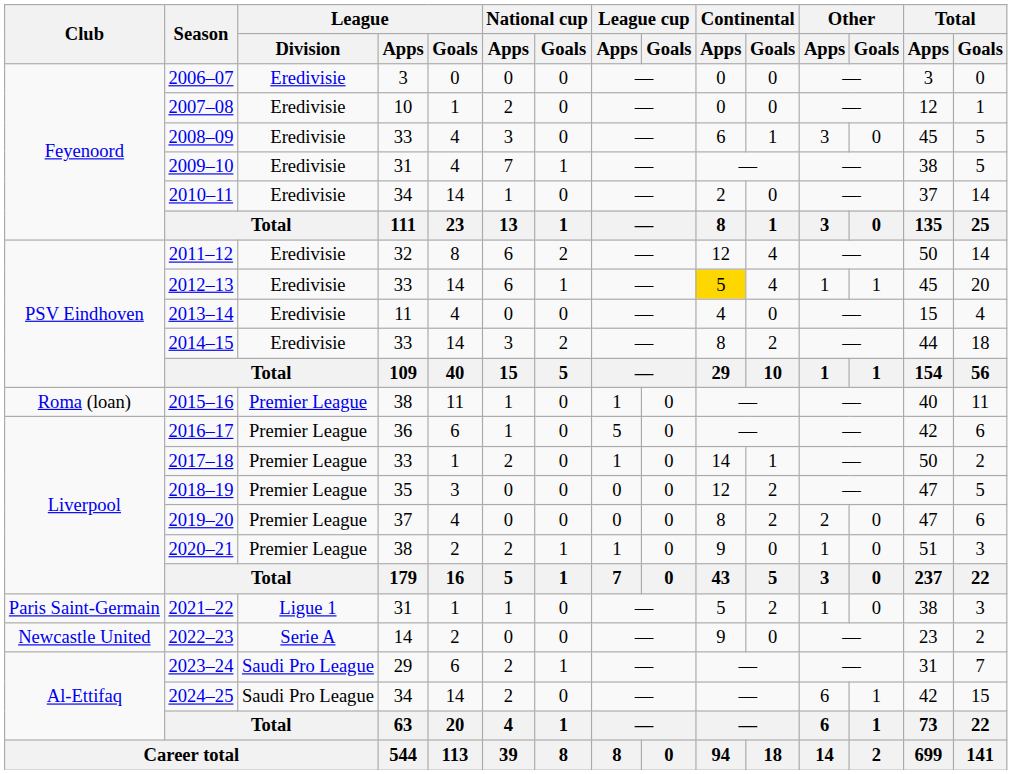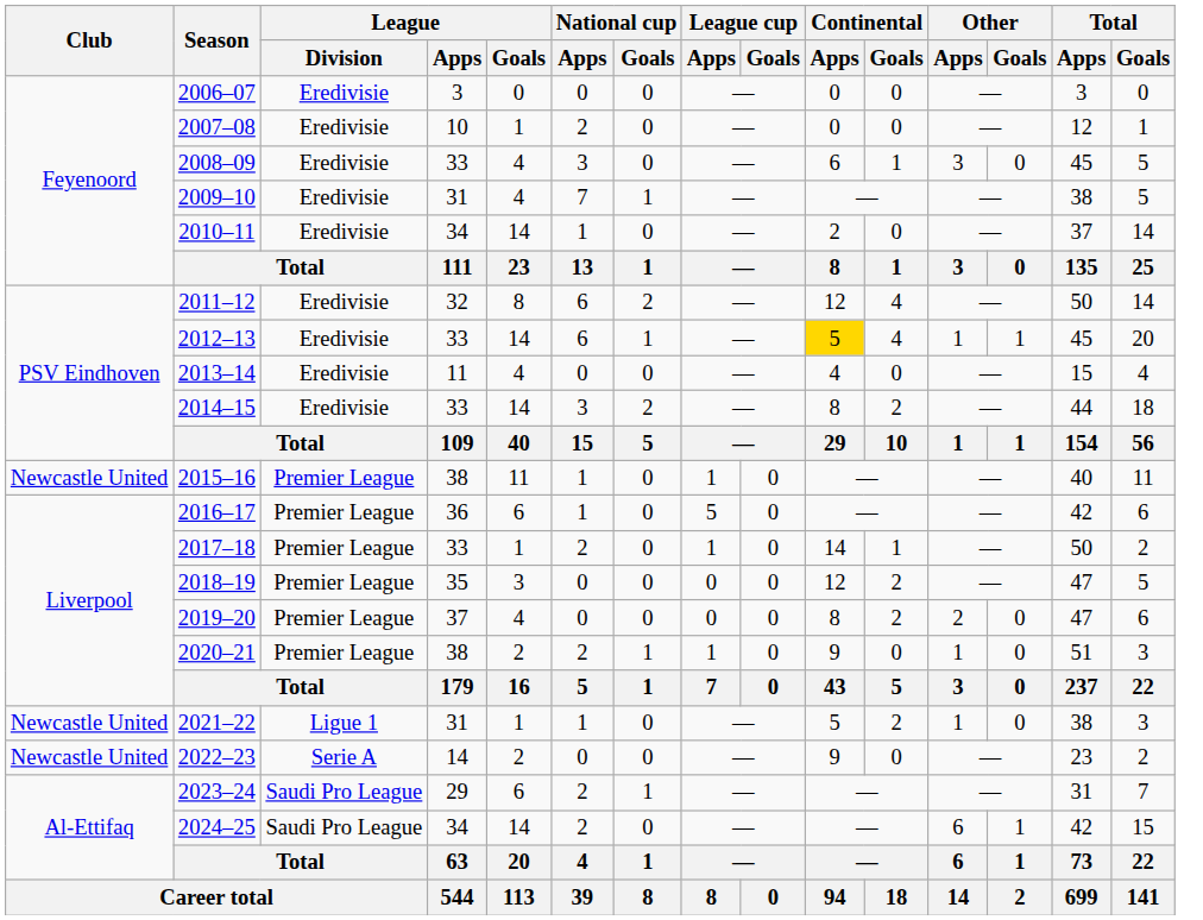2015–16 | Club: Roma (loan) -> Newcastle United
2021–22 | Club: Paris Saint-Germain -> Newcastle United
